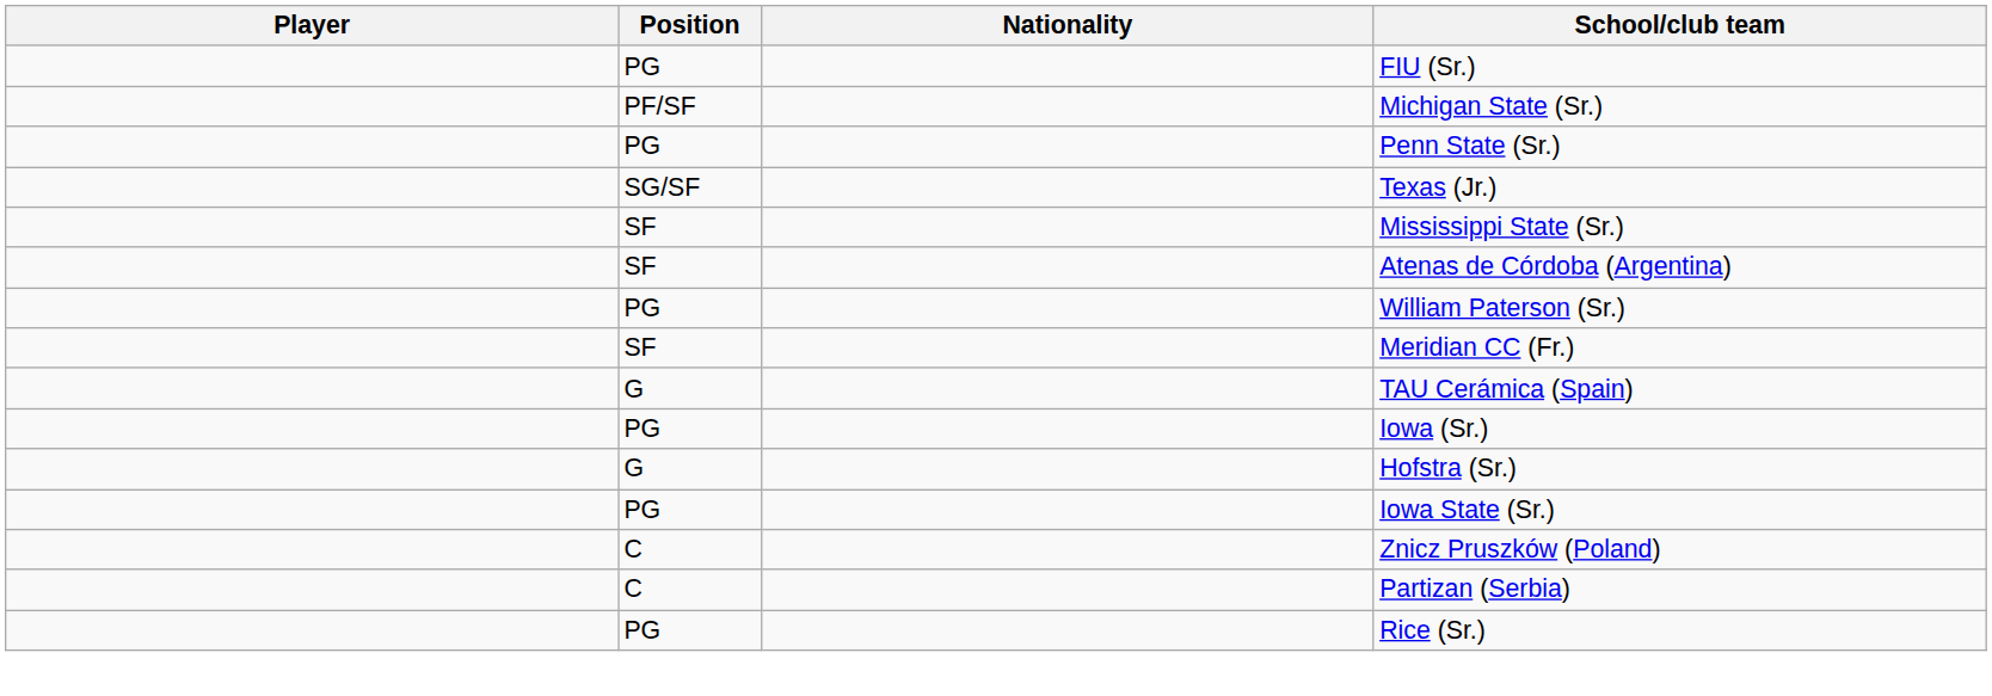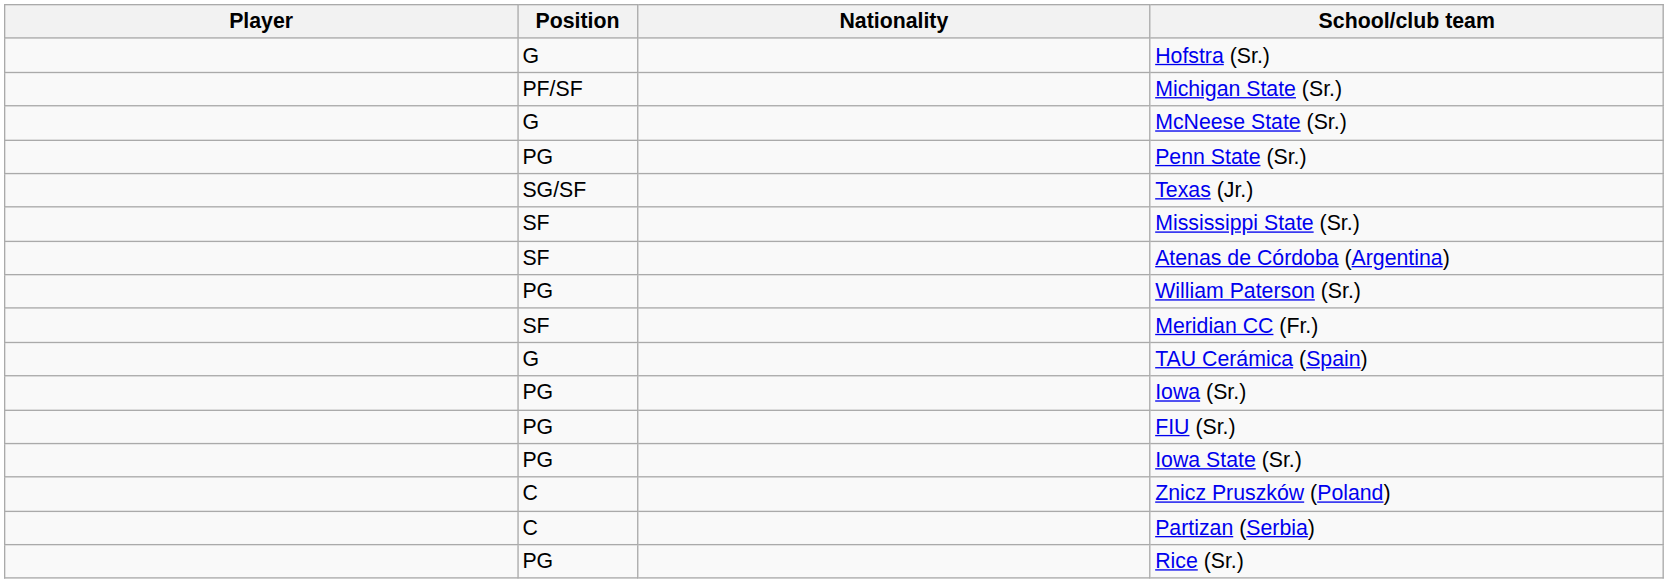rows swapped: FIU (Sr.) <-> Hofstra (Sr.)
+ row: G | McNeese State (Sr.)
